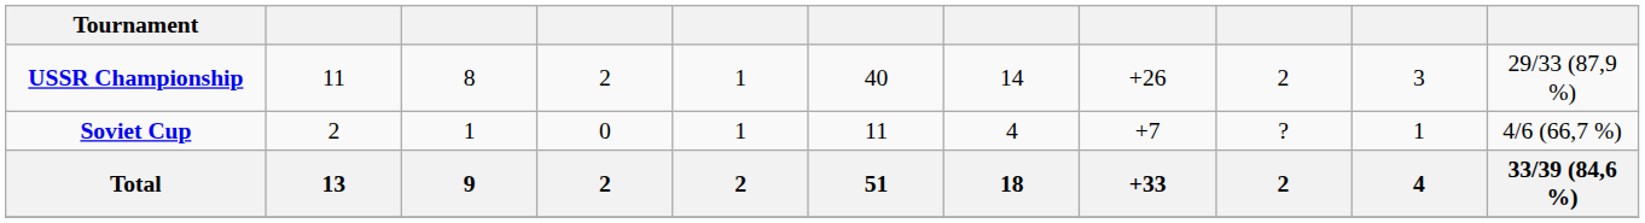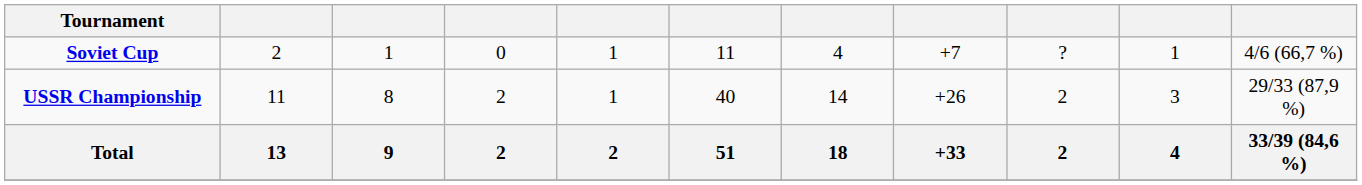rows swapped: USSR Championship <-> Soviet Cup
